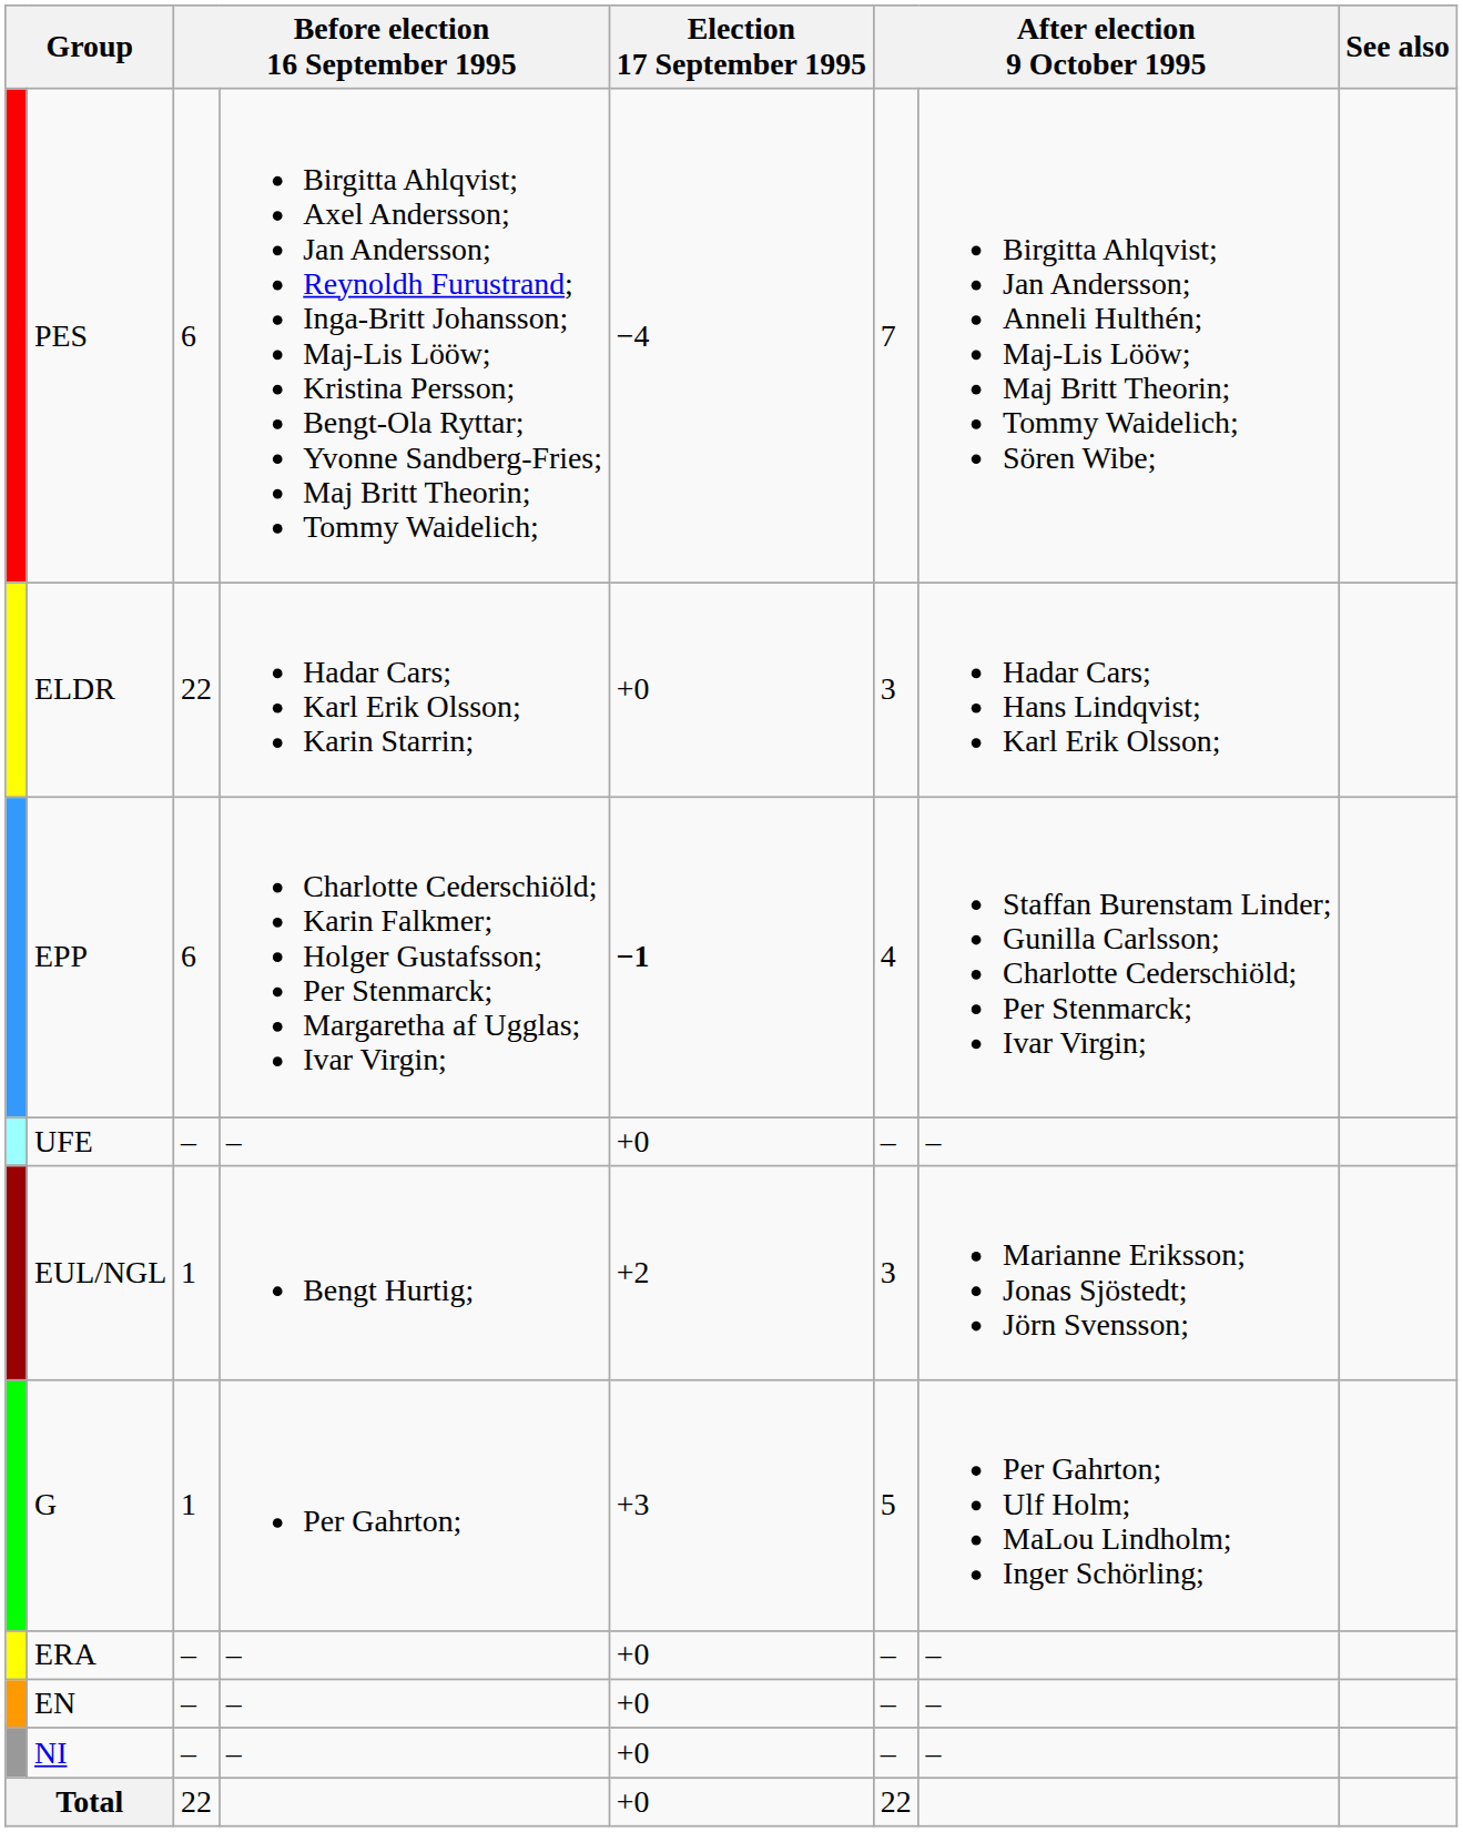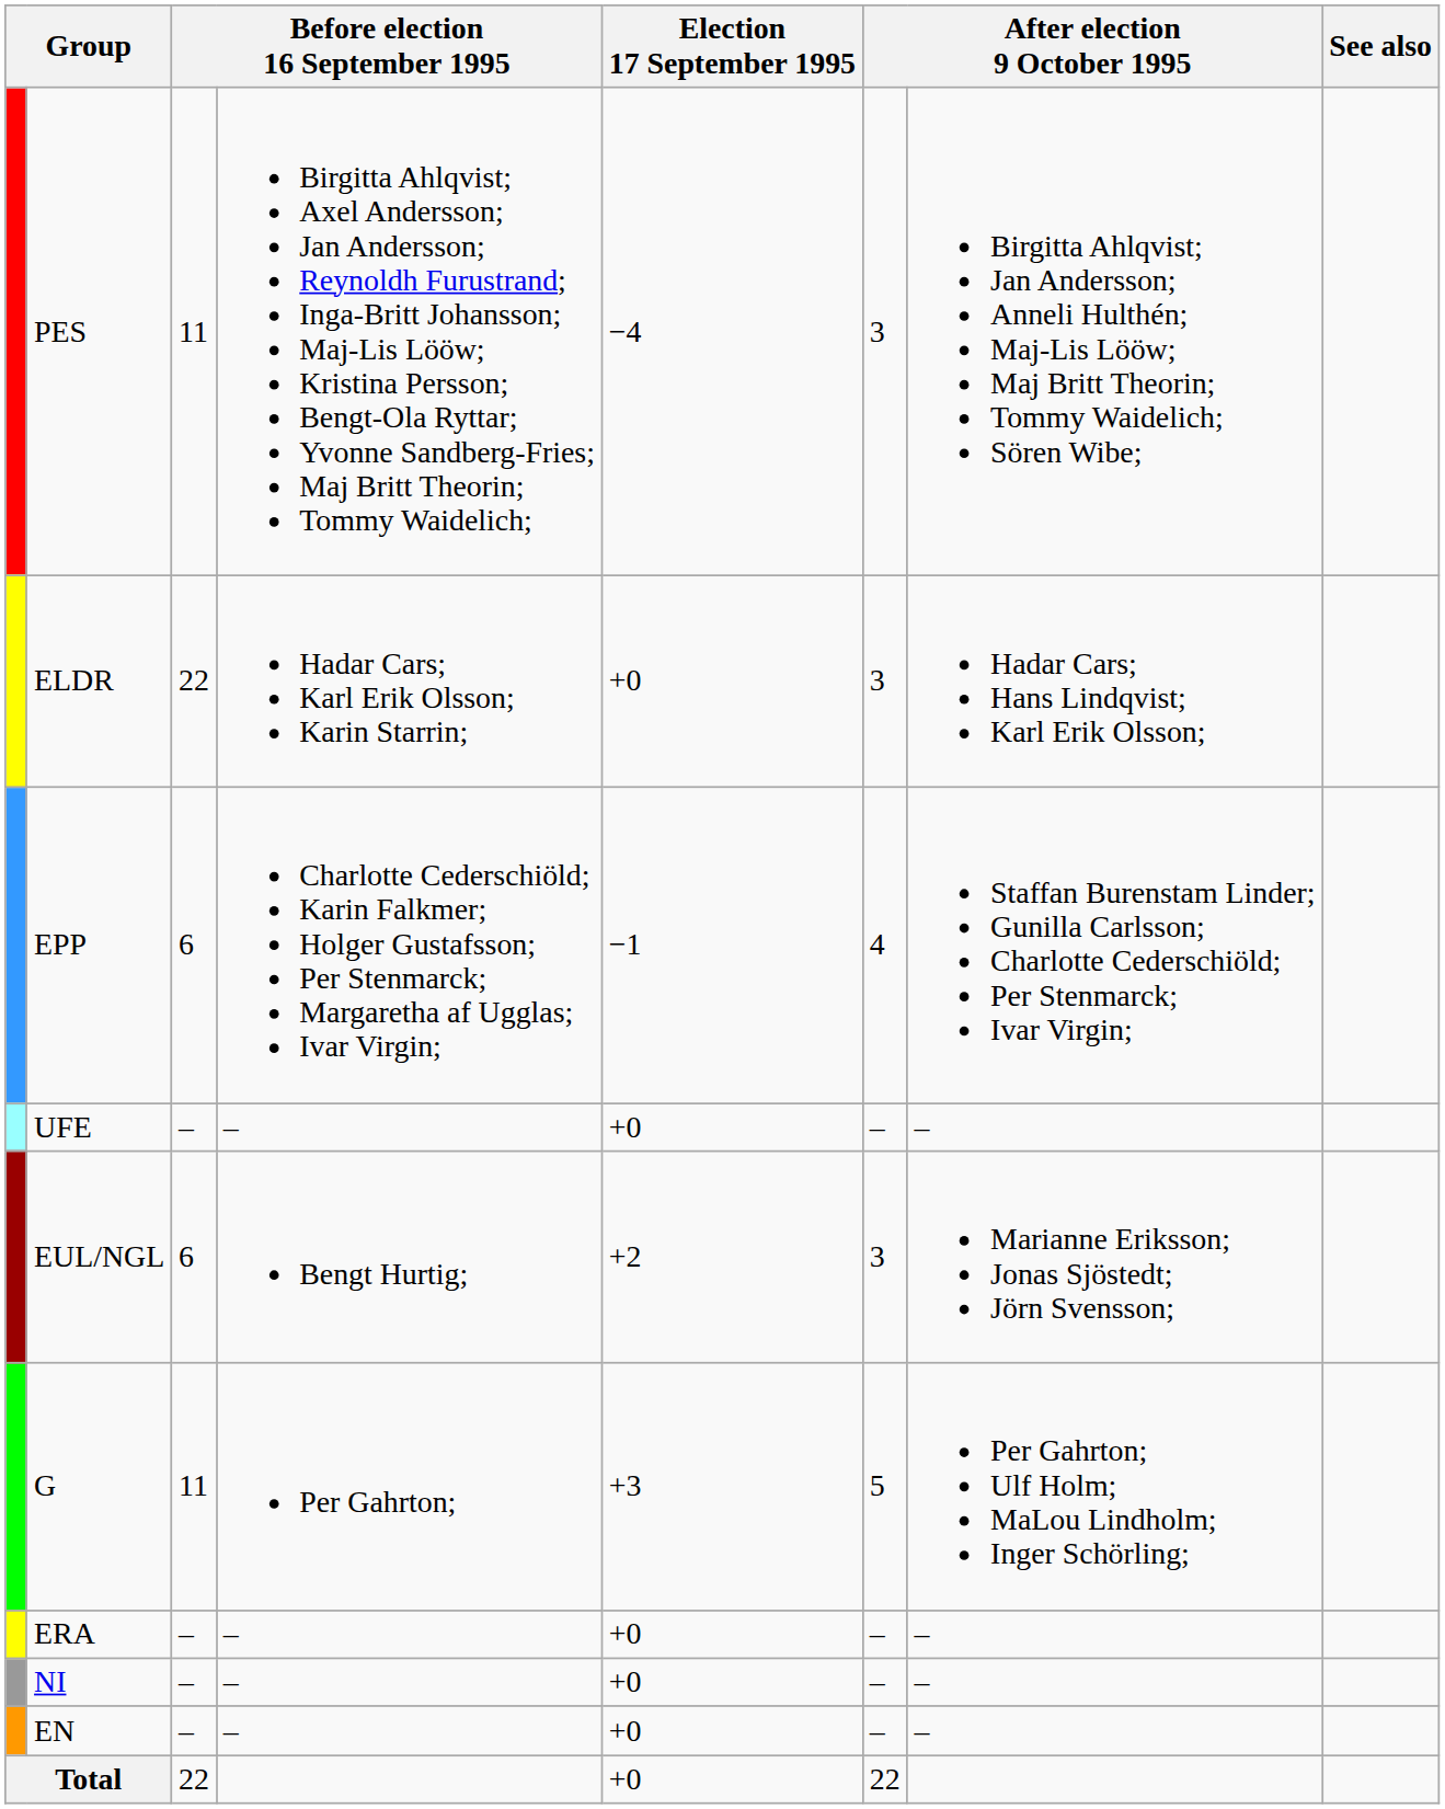PES | column 3: 6 -> 11
PES | column 6: 7 -> 3
EPP | Election 17 September 1995: bold -> normal
EUL/NGL | column 3: 1 -> 6
G | column 3: 1 -> 11
rows swapped: EN <-> NI
